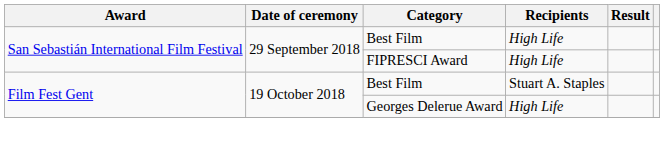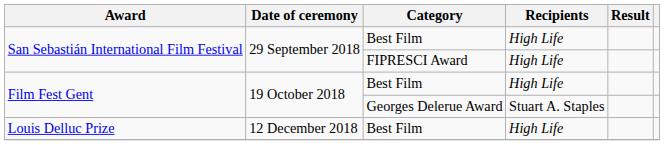Film Fest Gent / Best Film | Recipients: Stuart A. Staples -> High Life
Film Fest Gent / Georges Delerue Award | Recipients: High Life -> Stuart A. Staples
+ row: Louis Delluc Prize | 12 December 2018 | Best Film | High Life
